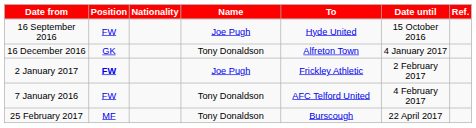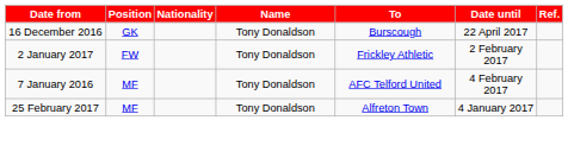- row: 16 September 2016 | FW | Joe Pugh | Hyde United | 15 October 2016
16 December 2016 | To: Alfreton Town -> Burscough
16 December 2016 | Date until: 4 January 2017 -> 22 April 2017
2 January 2017 | Position: bold -> normal
2 January 2017 | Name: Joe Pugh -> Tony Donaldson
7 January 2016 | Position: FW -> MF
25 February 2017 | To: Burscough -> Alfreton Town
25 February 2017 | Date until: 22 April 2017 -> 4 January 2017
